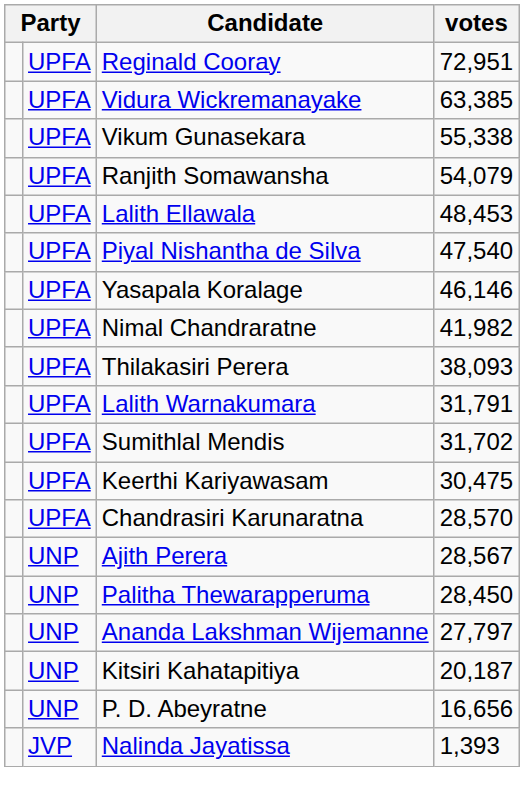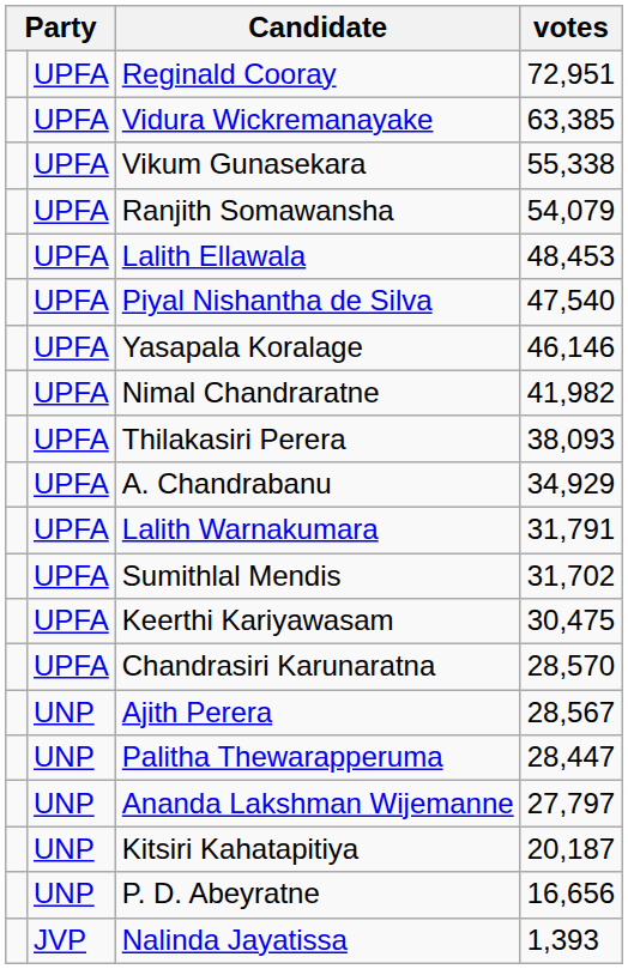+ row: UPFA | A. Chandrabanu | 34,929
Palitha Thewarapperuma | votes: 28,450 -> 28,447
